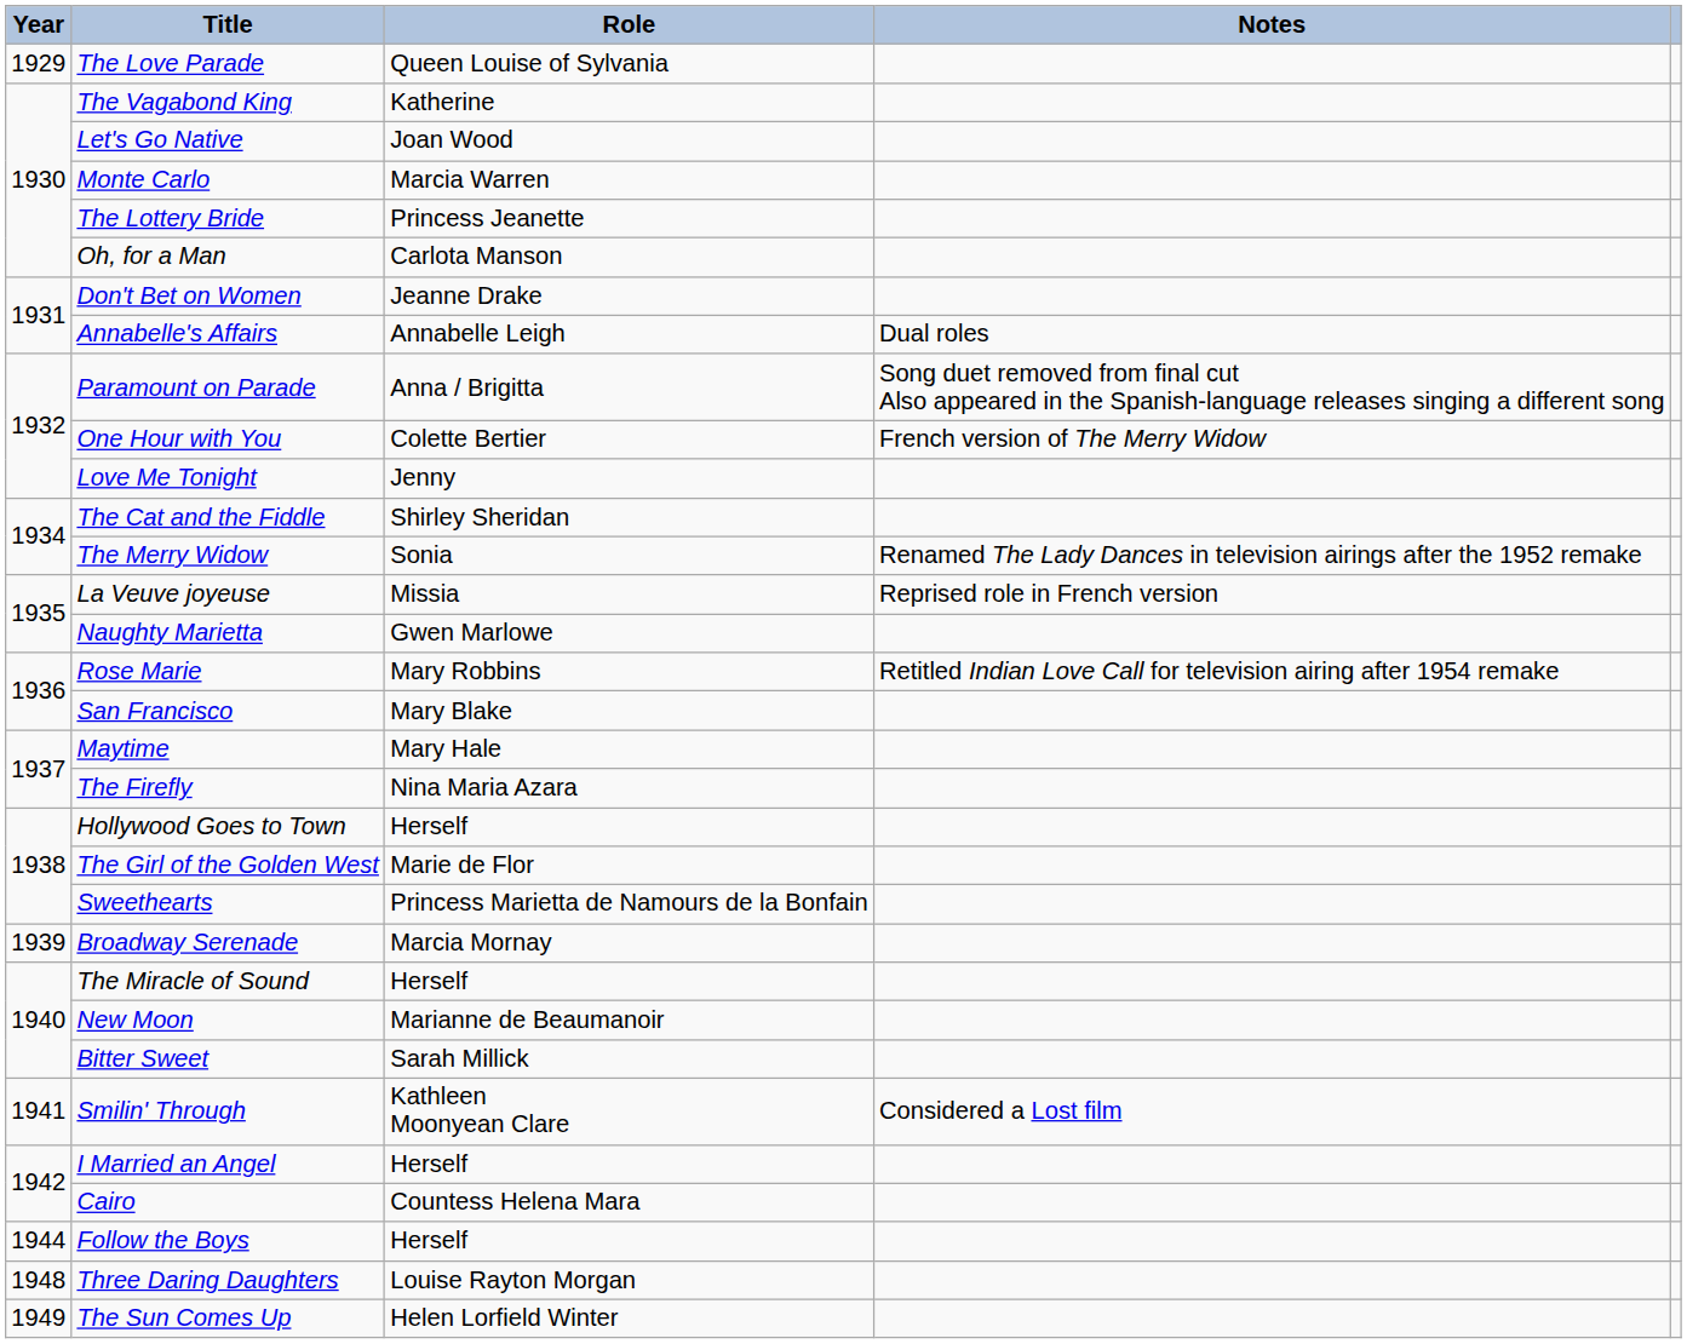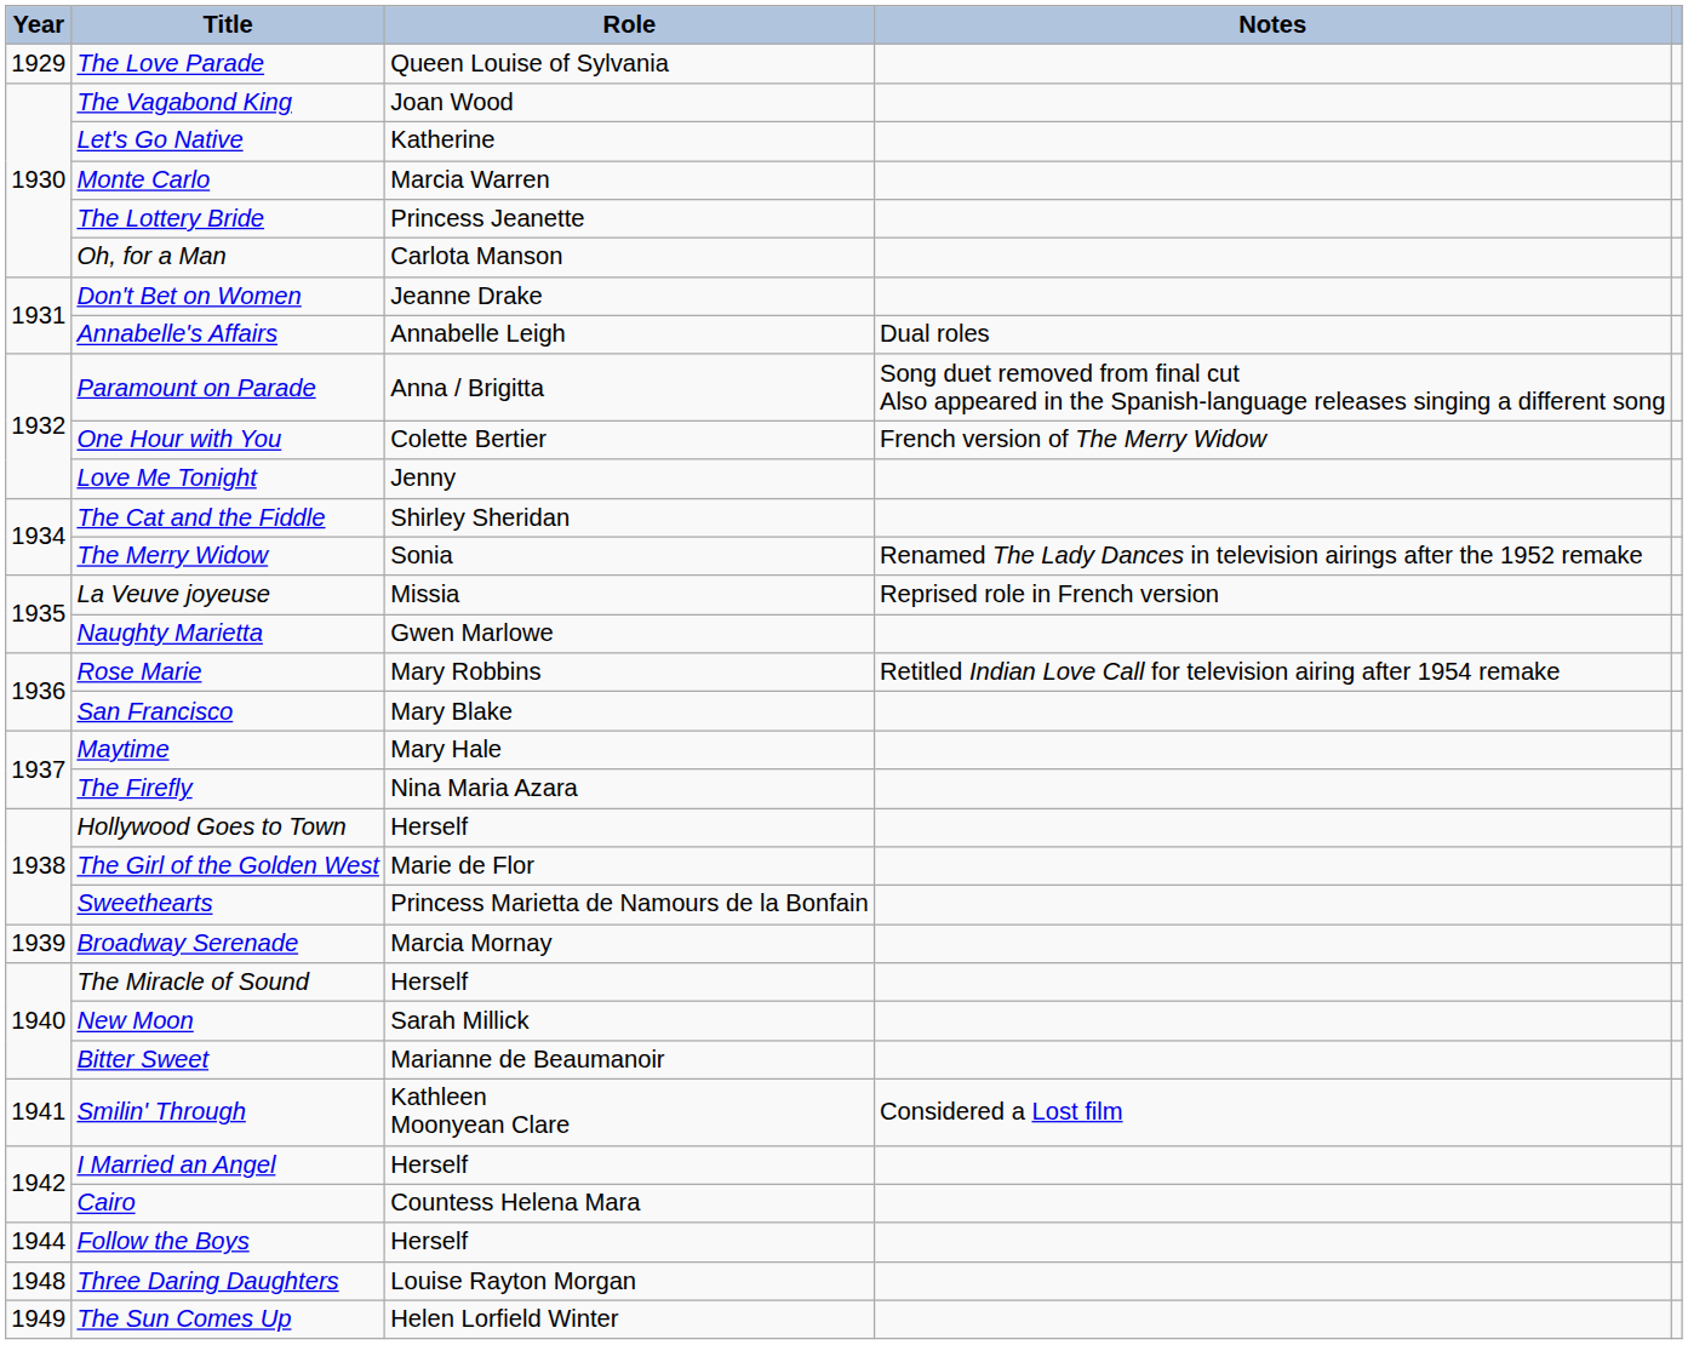The Vagabond King | Role: Katherine -> Joan Wood
Let's Go Native | Role: Joan Wood -> Katherine
New Moon | Role: Marianne de Beaumanoir -> Sarah Millick
Bitter Sweet | Role: Sarah Millick -> Marianne de Beaumanoir
